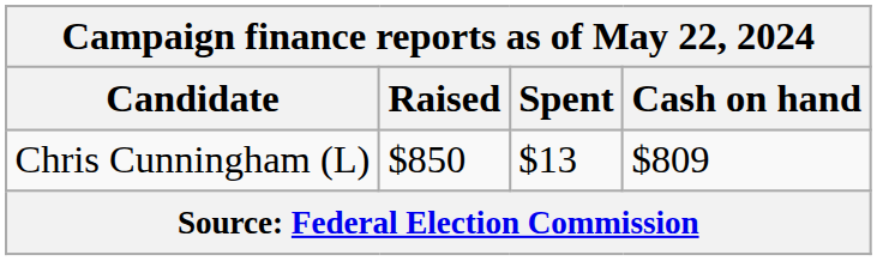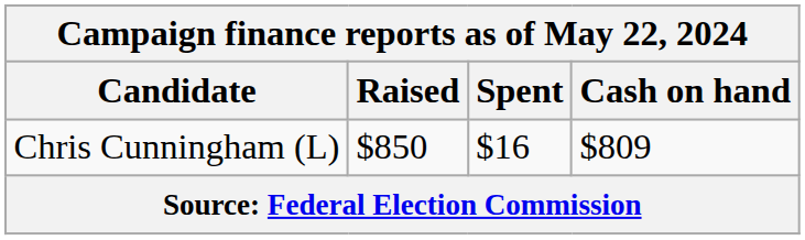Chris Cunningham (L) | Spent: $13 -> $16
